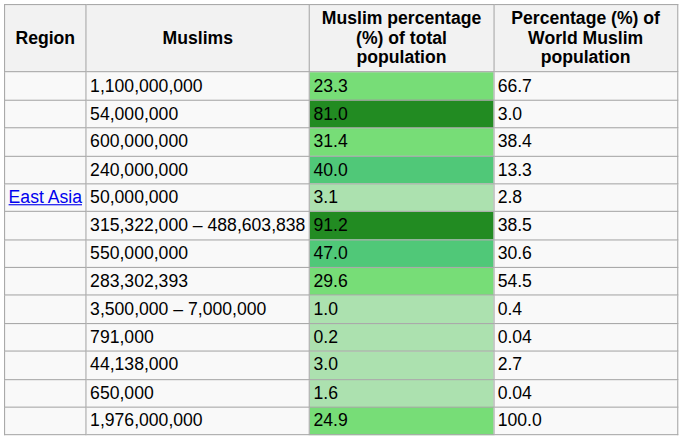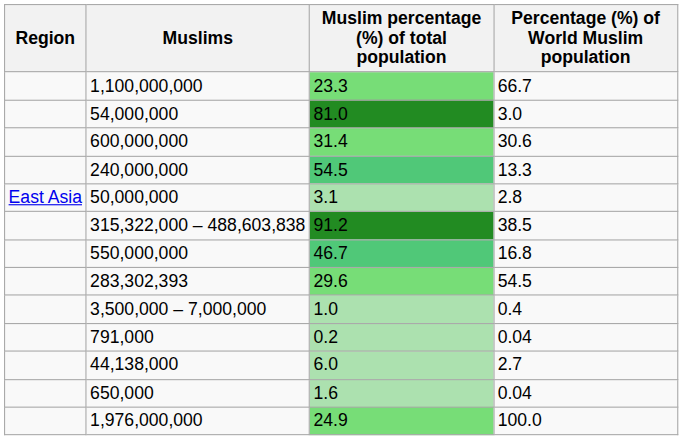600,000,000 | Percentage (%) of World Muslim population: 38.4 -> 30.6
240,000,000 | Muslim percentage (%) of total population: 40.0 -> 54.5
550,000,000 | Muslim percentage (%) of total population: 47.0 -> 46.7
550,000,000 | Percentage (%) of World Muslim population: 30.6 -> 16.8
44,138,000 | Muslim percentage (%) of total population: 3.0 -> 6.0
